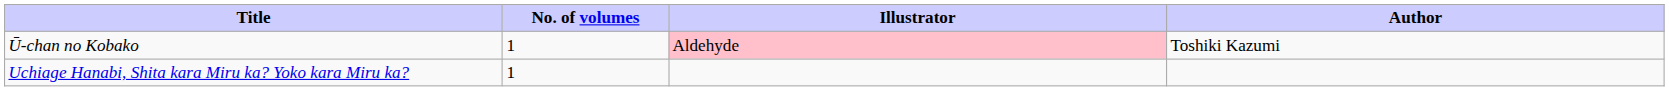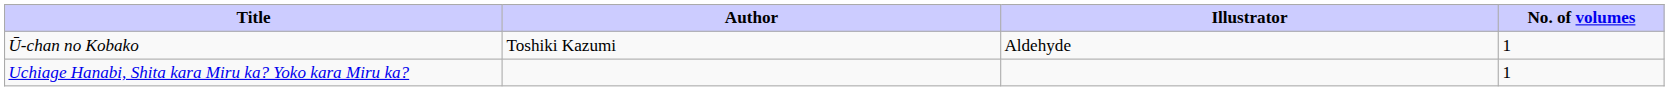columns swapped: Author <-> No. of volumes
Ū-chan no Kobako | Illustrator: pink background -> no background
